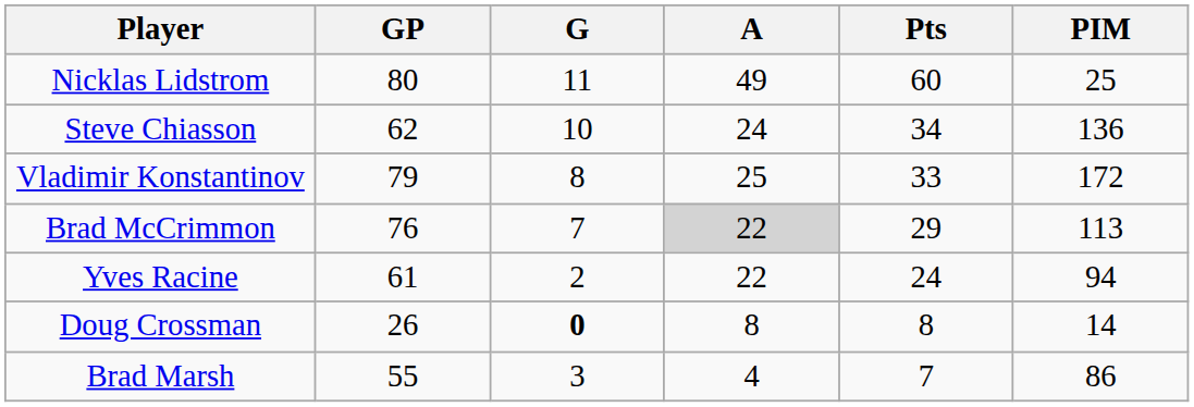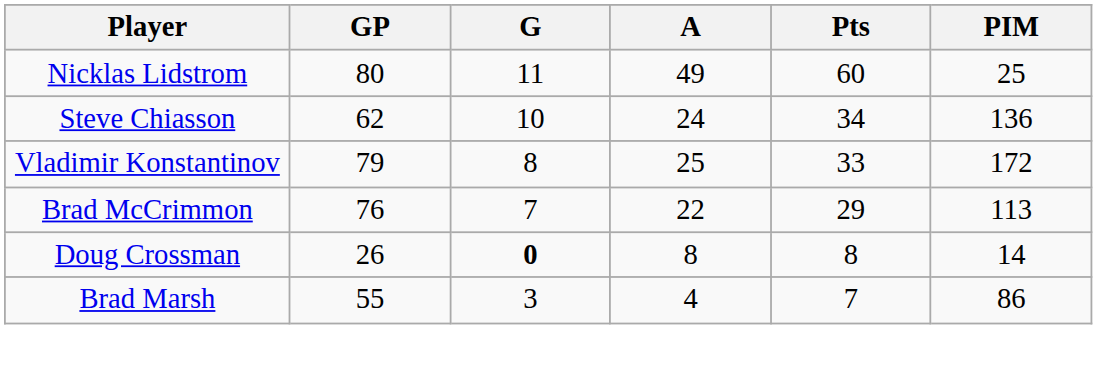Brad McCrimmon | A: lightgrey background -> no background
- row: Yves Racine | 61 | 2 | 22 | 24 | 94
